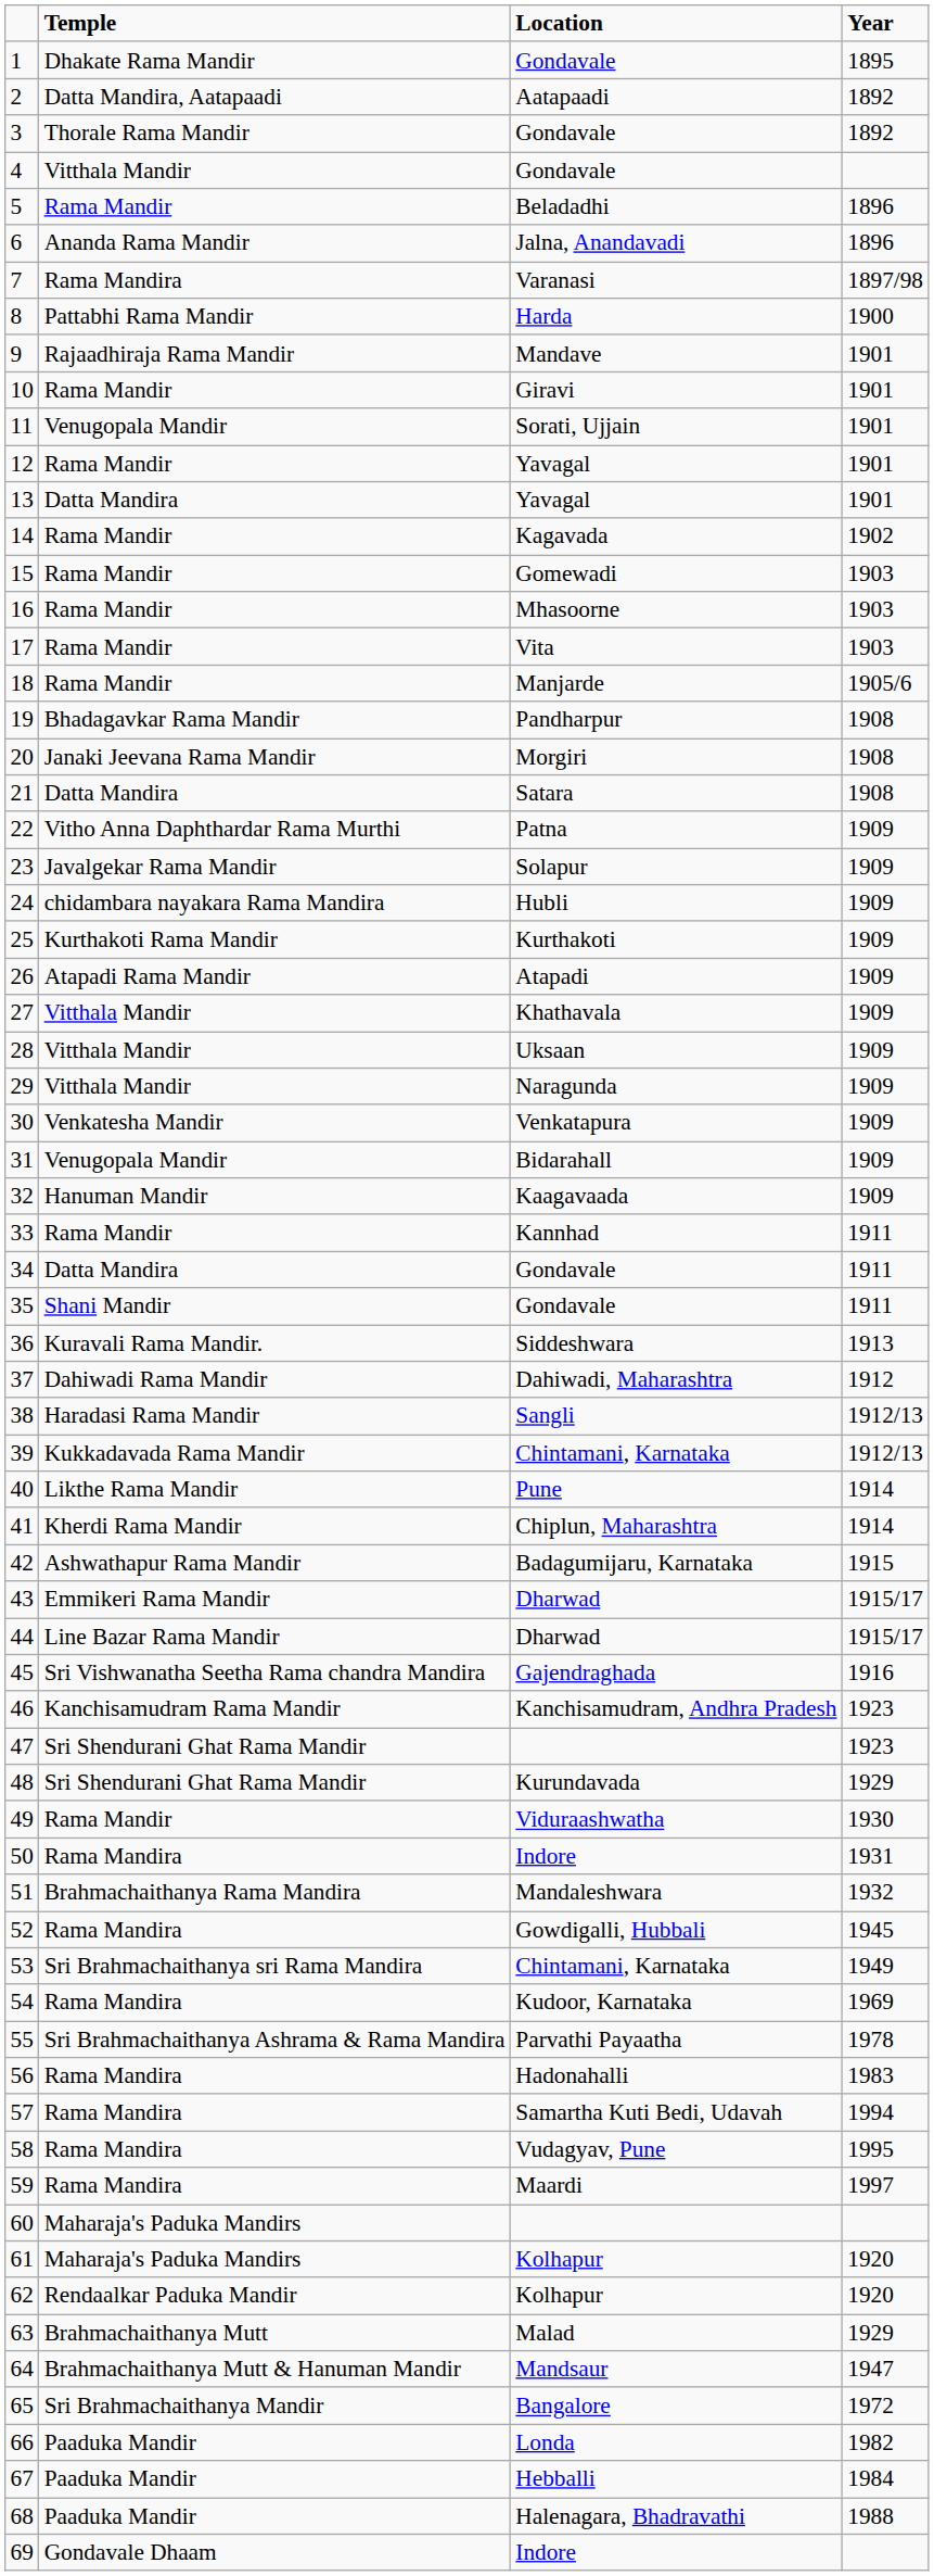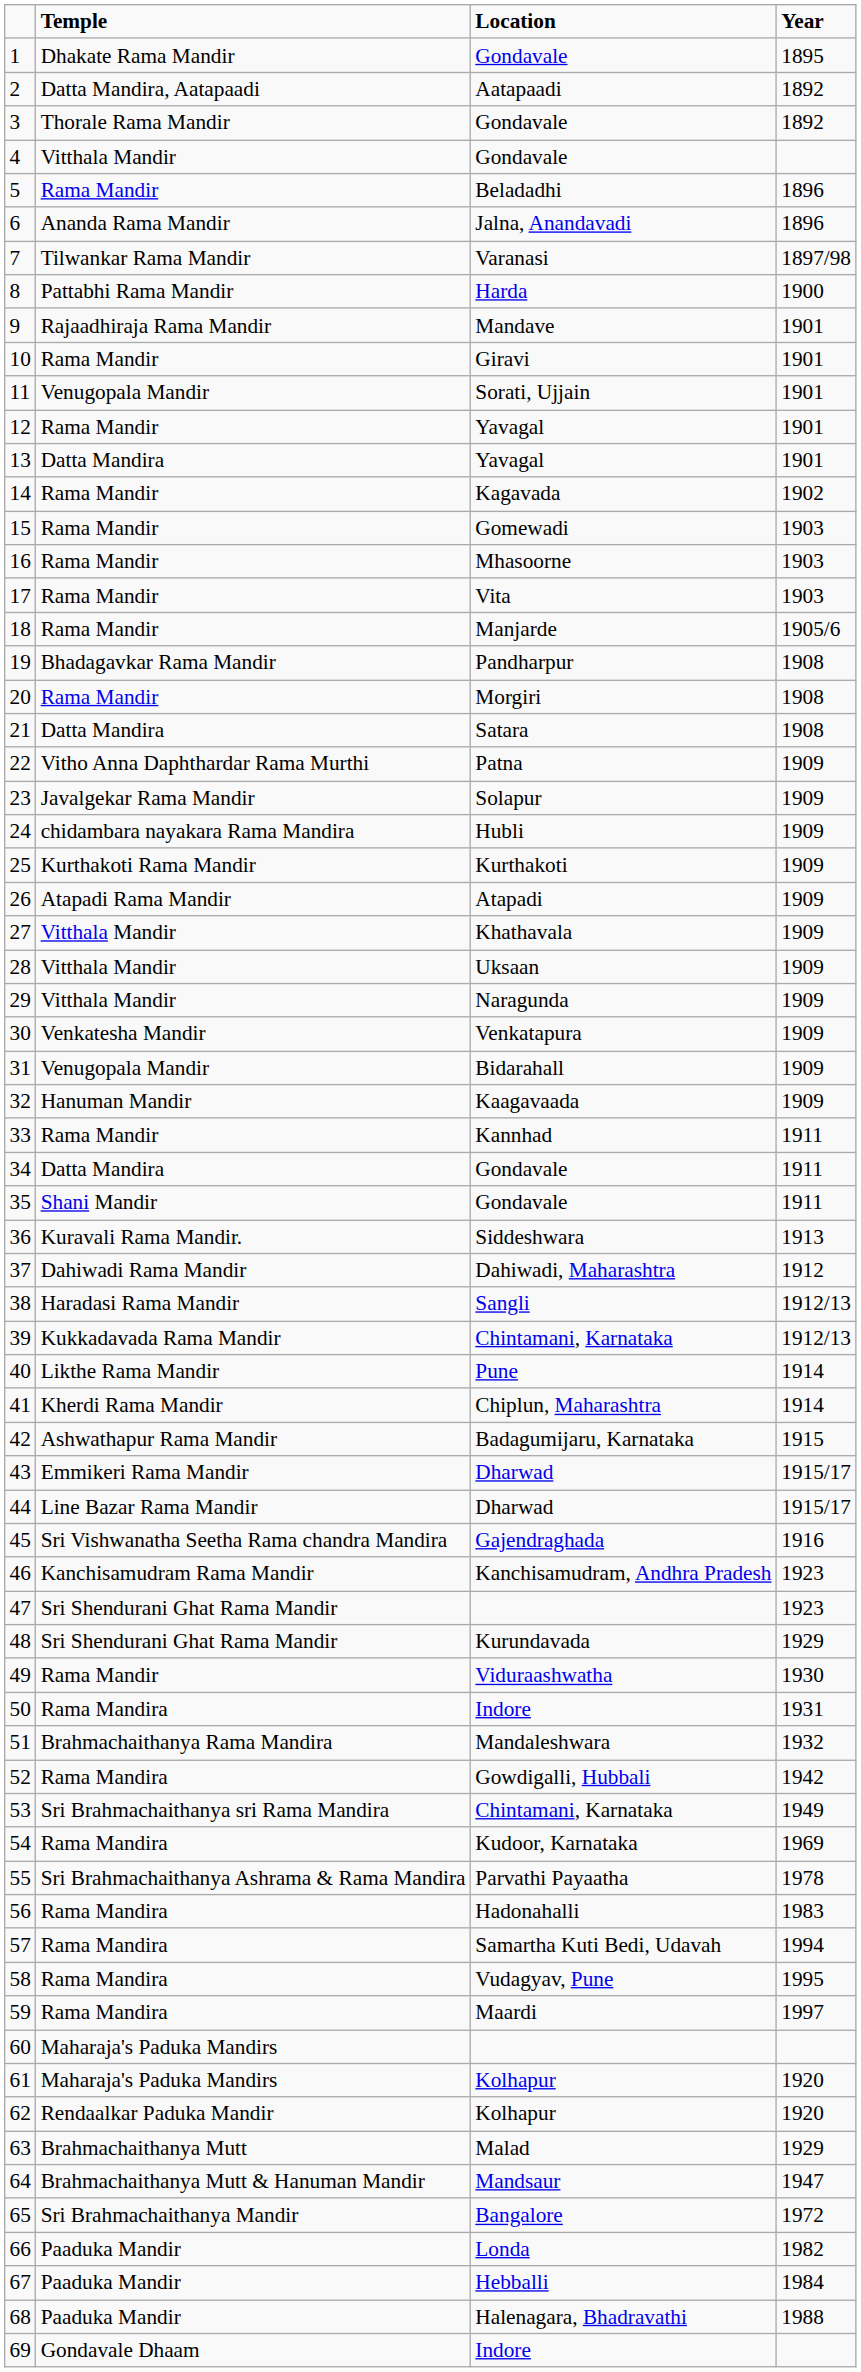7 | Temple: Rama Mandira -> Tilwankar Rama Mandir
20 | Temple: Janaki Jeevana Rama Mandir -> Rama Mandir
52 | Year: 1945 -> 1942
